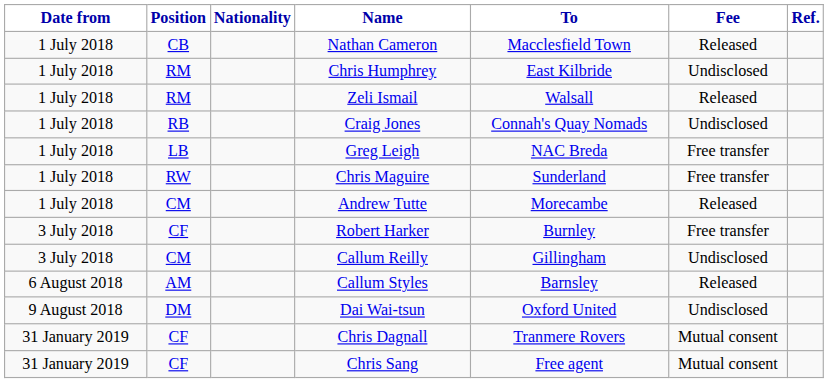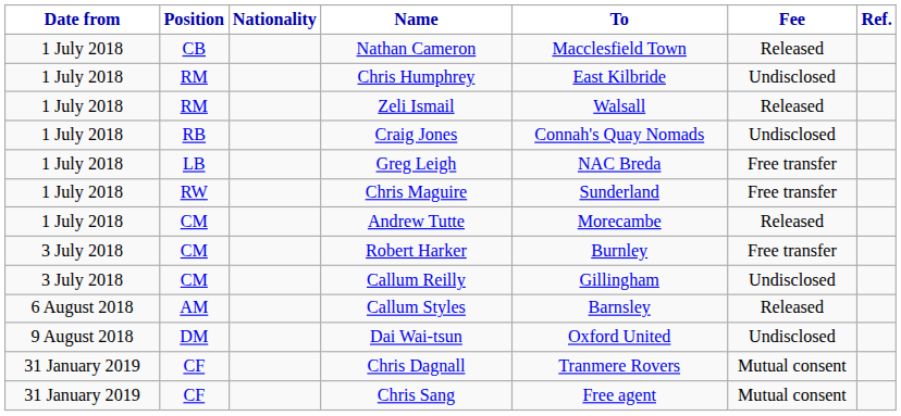Robert Harker | Position: CF -> CM
